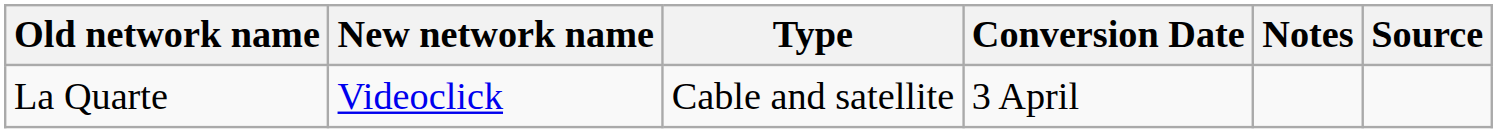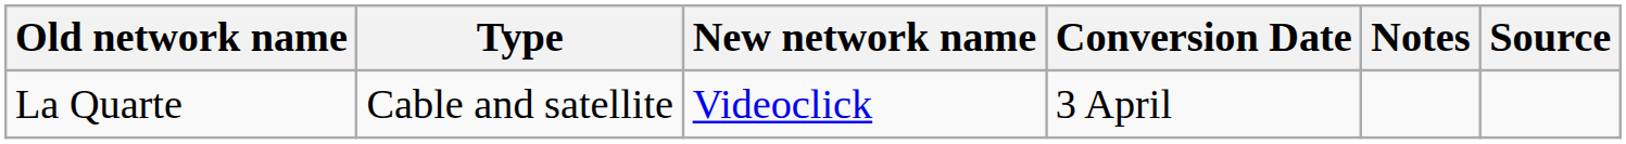columns swapped: New network name <-> Type
